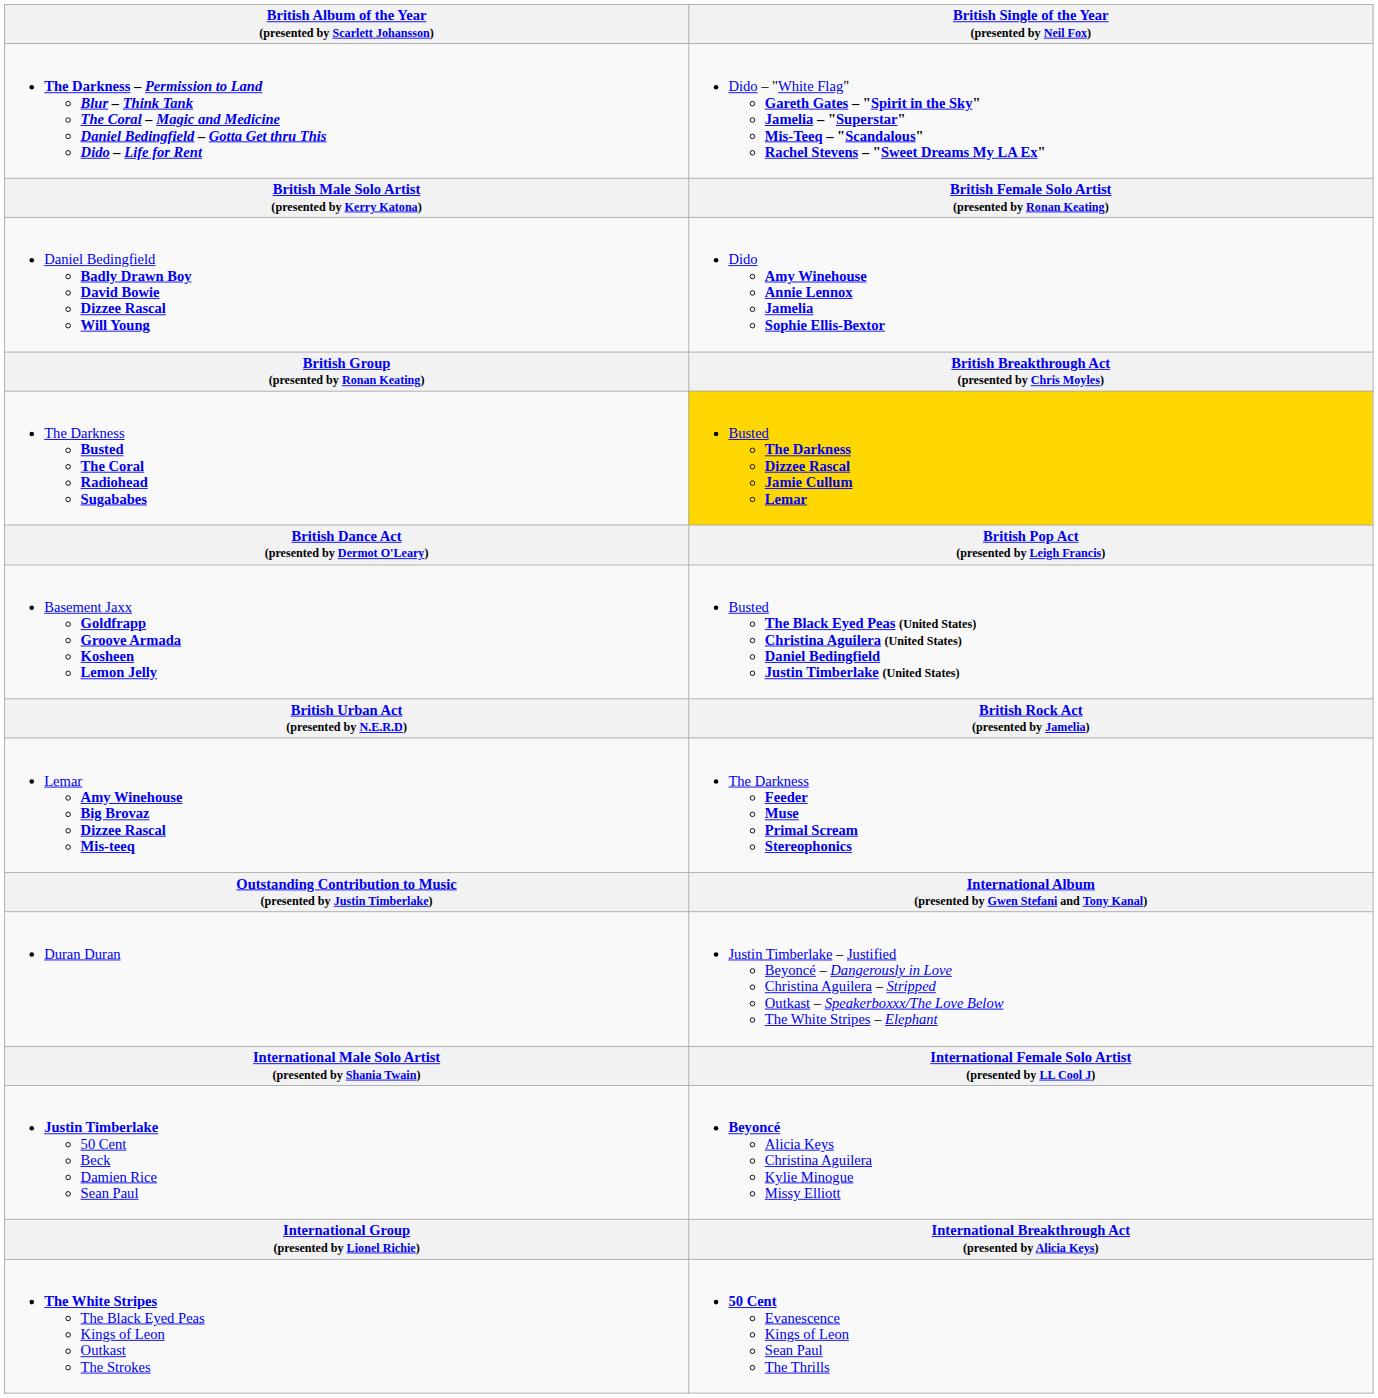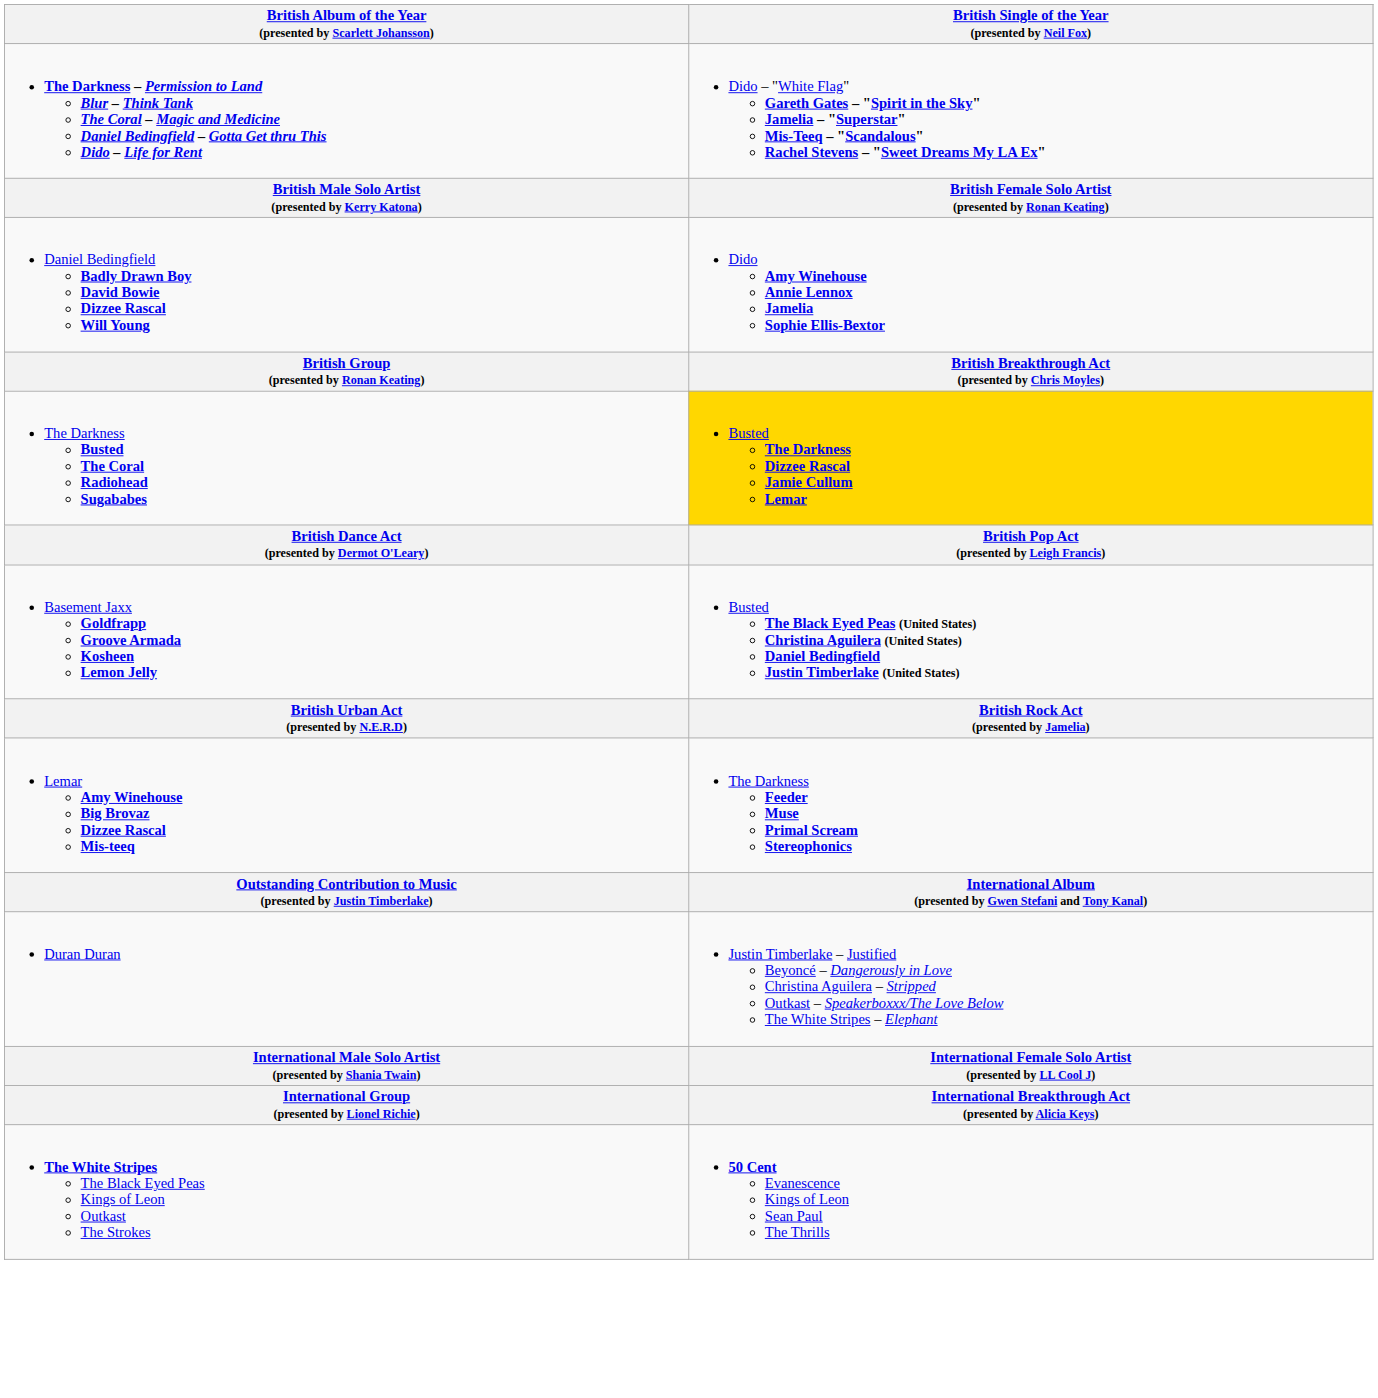- row: Justin Timberlake 50 Cent Beck Damien Rice Sean Paul | Beyoncé Alicia Keys Christina Aguilera Kylie Minogue Missy Elliott
